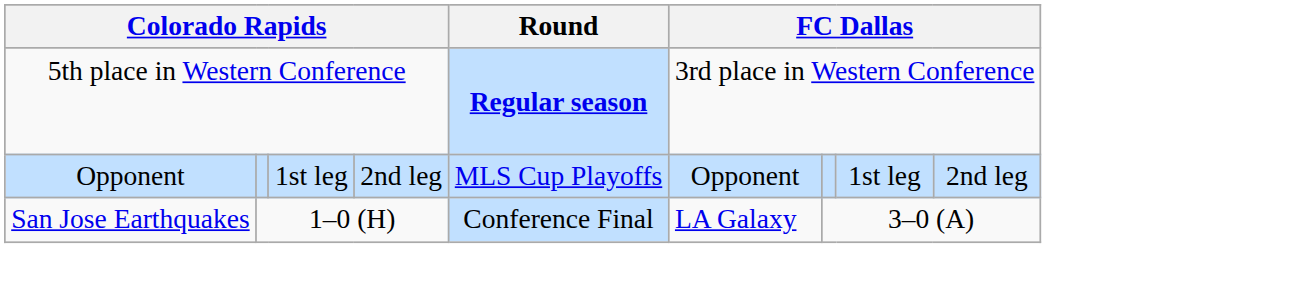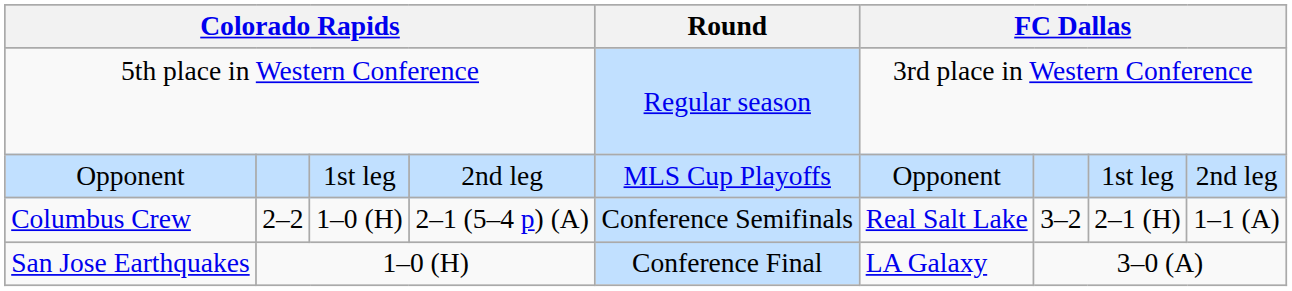5th place in Western Conference | Round: bold -> normal
+ row: Columbus Crew | 2–2 | 1–0 (H) | 2–1 (5–4 p) (A) | Conference Semifinals | Real Salt Lake | 3–2 | 2–1 (H) | 1–1 (A)
